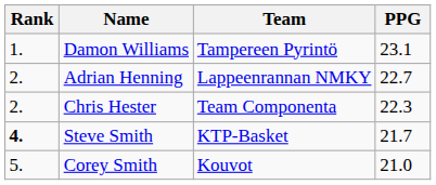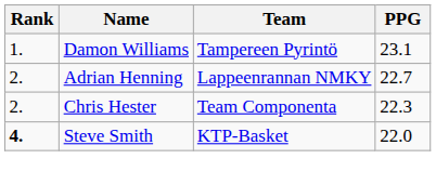Steve Smith | PPG: 21.7 -> 22.0
- row: 5. | Corey Smith | Kouvot | 21.0
